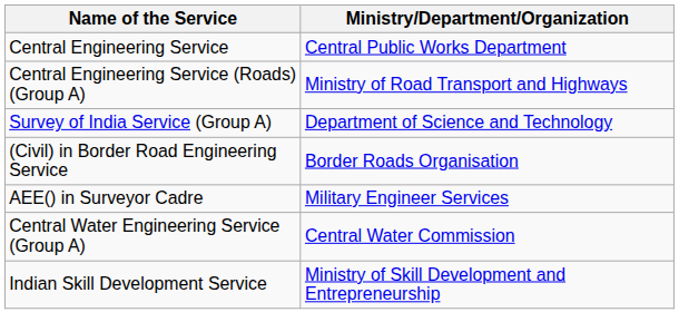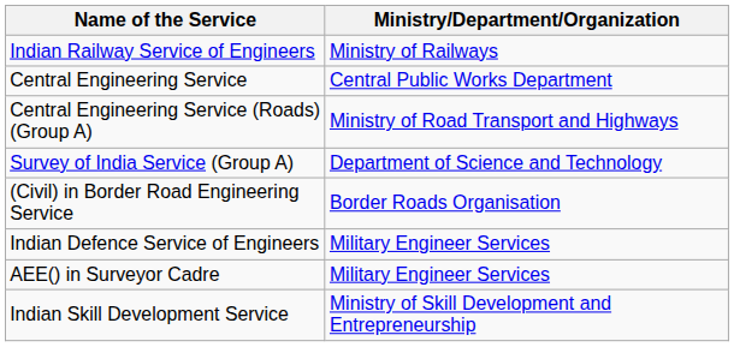+ row: Indian Railway Service of Engineers | Ministry of Railways
+ row: Indian Defence Service of Engineers | Military Engineer Services
- row: Central Water Engineering Service (Group A) | Central Water Commission
